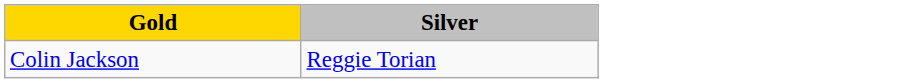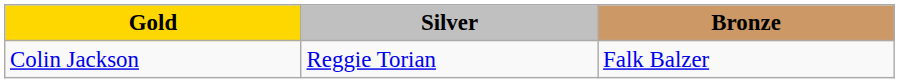+ column: Bronze | Falk Balzer
